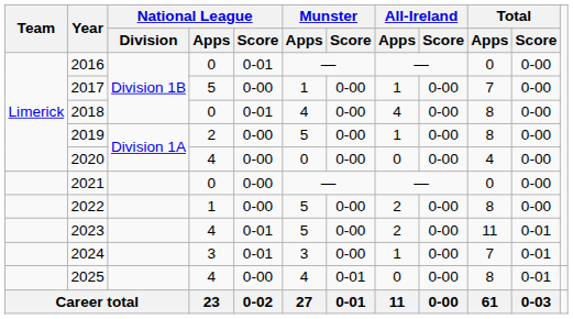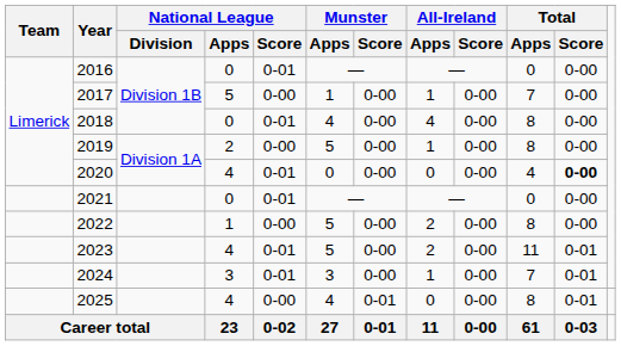2020 | National League / Score: 0-00 -> 0-01
2020 | Total / Score: normal -> bold
2021 | National League / Score: 0-00 -> 0-01
